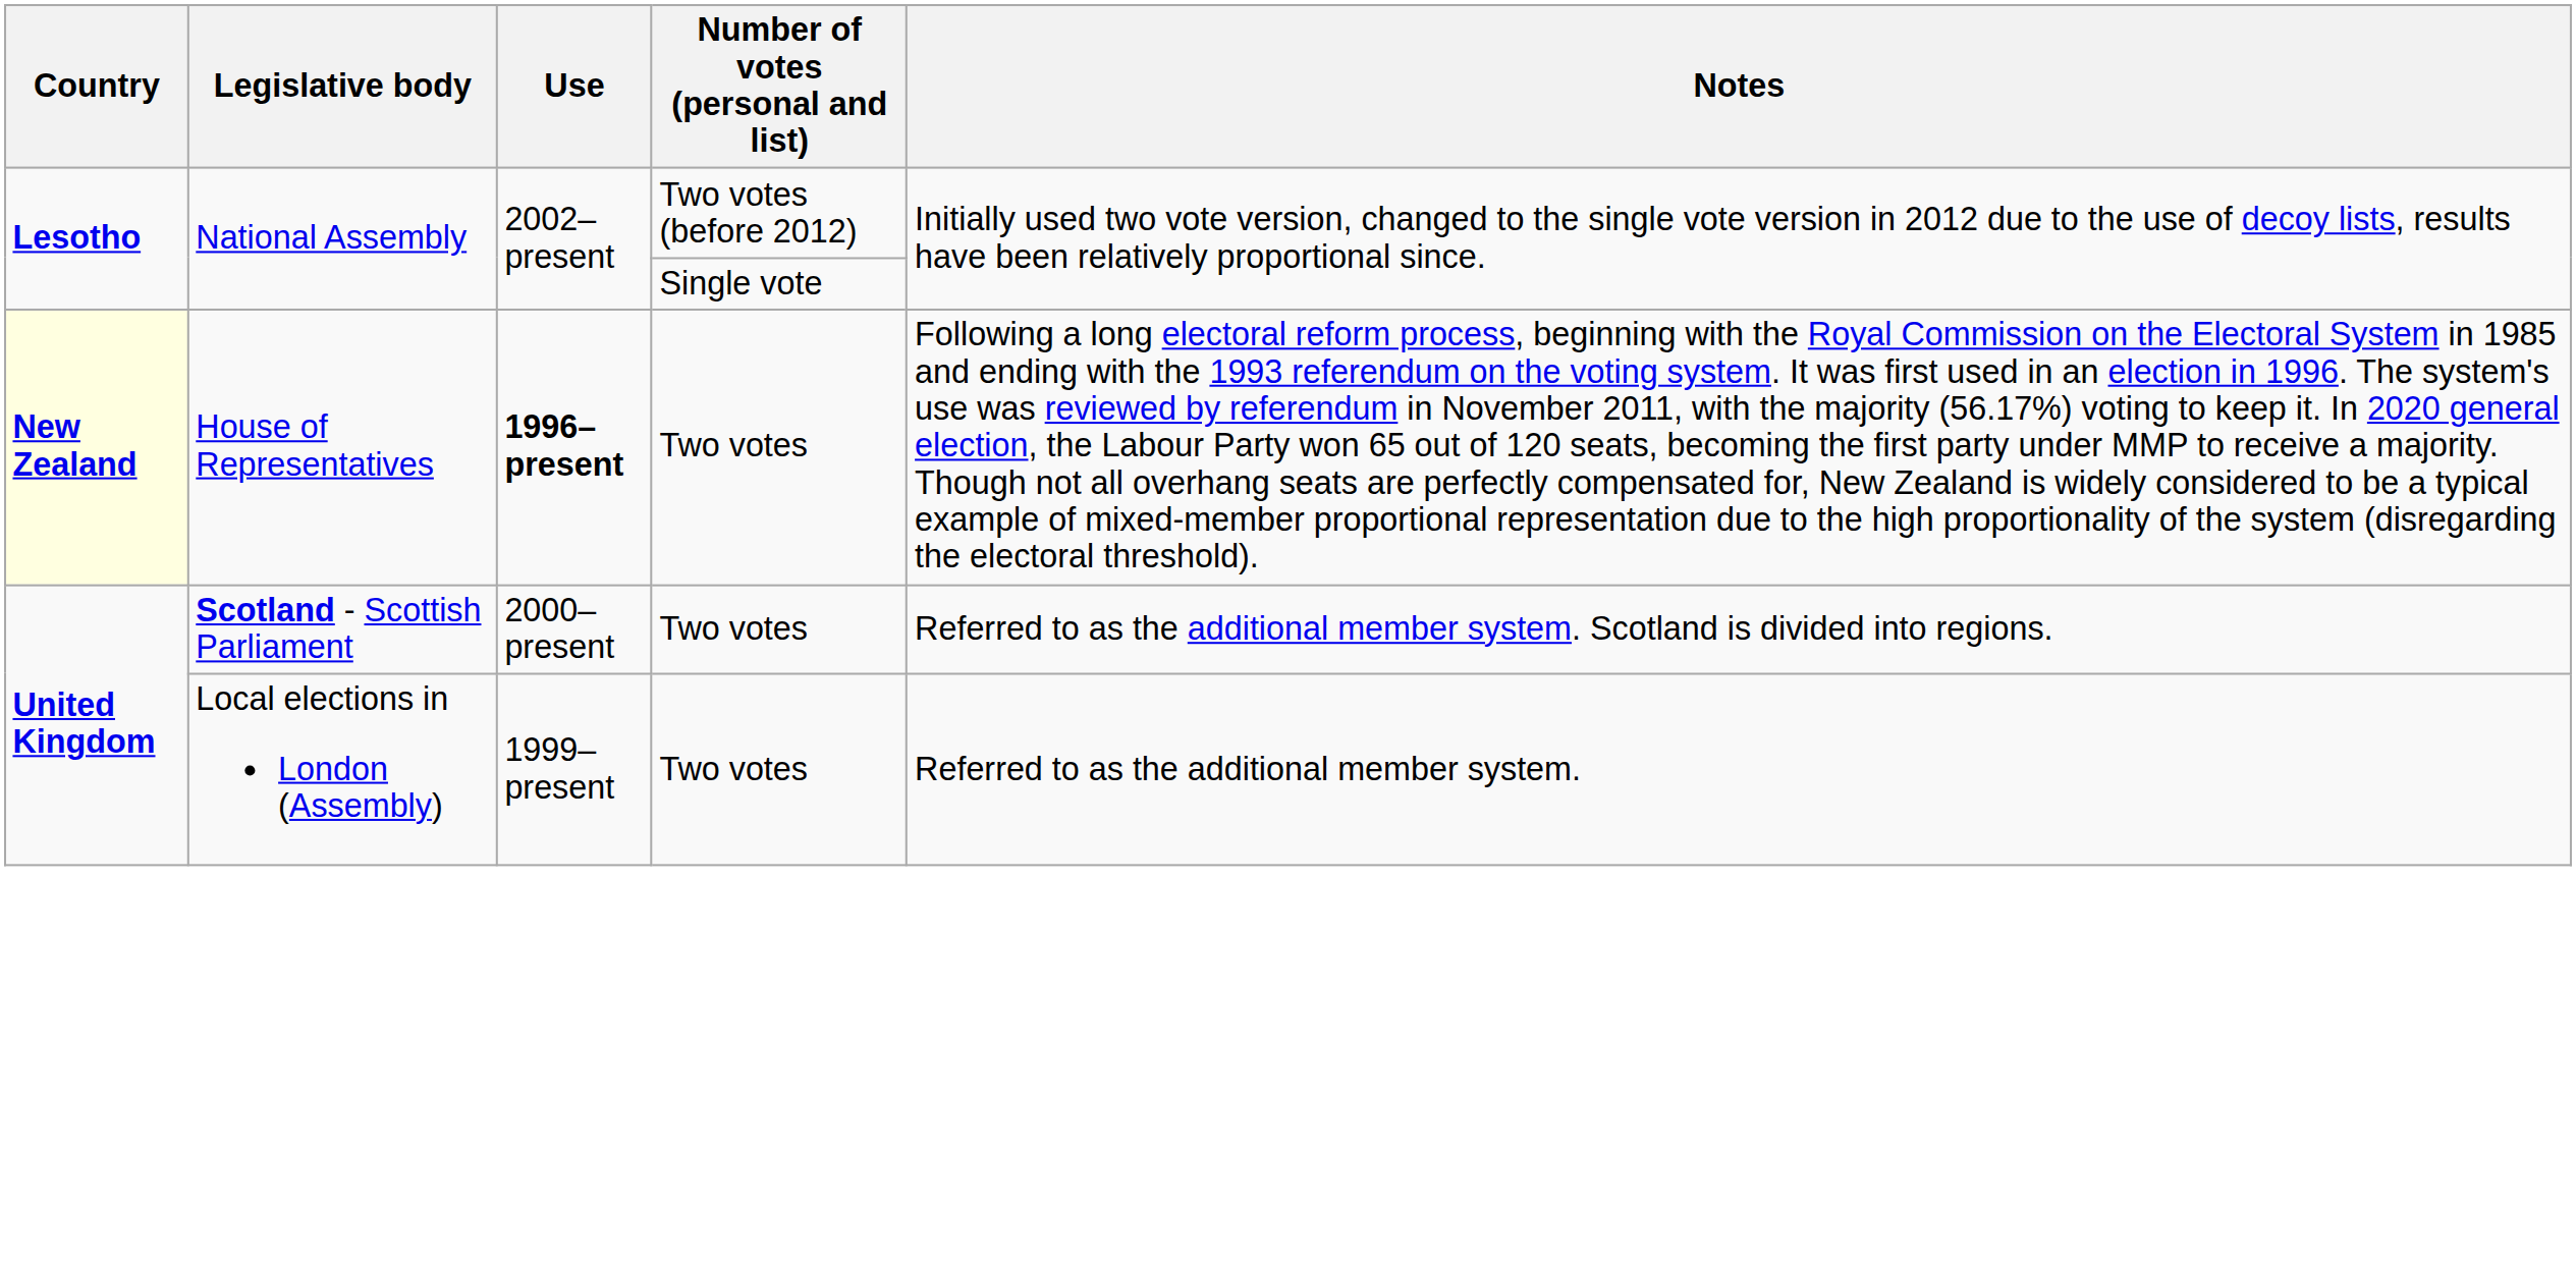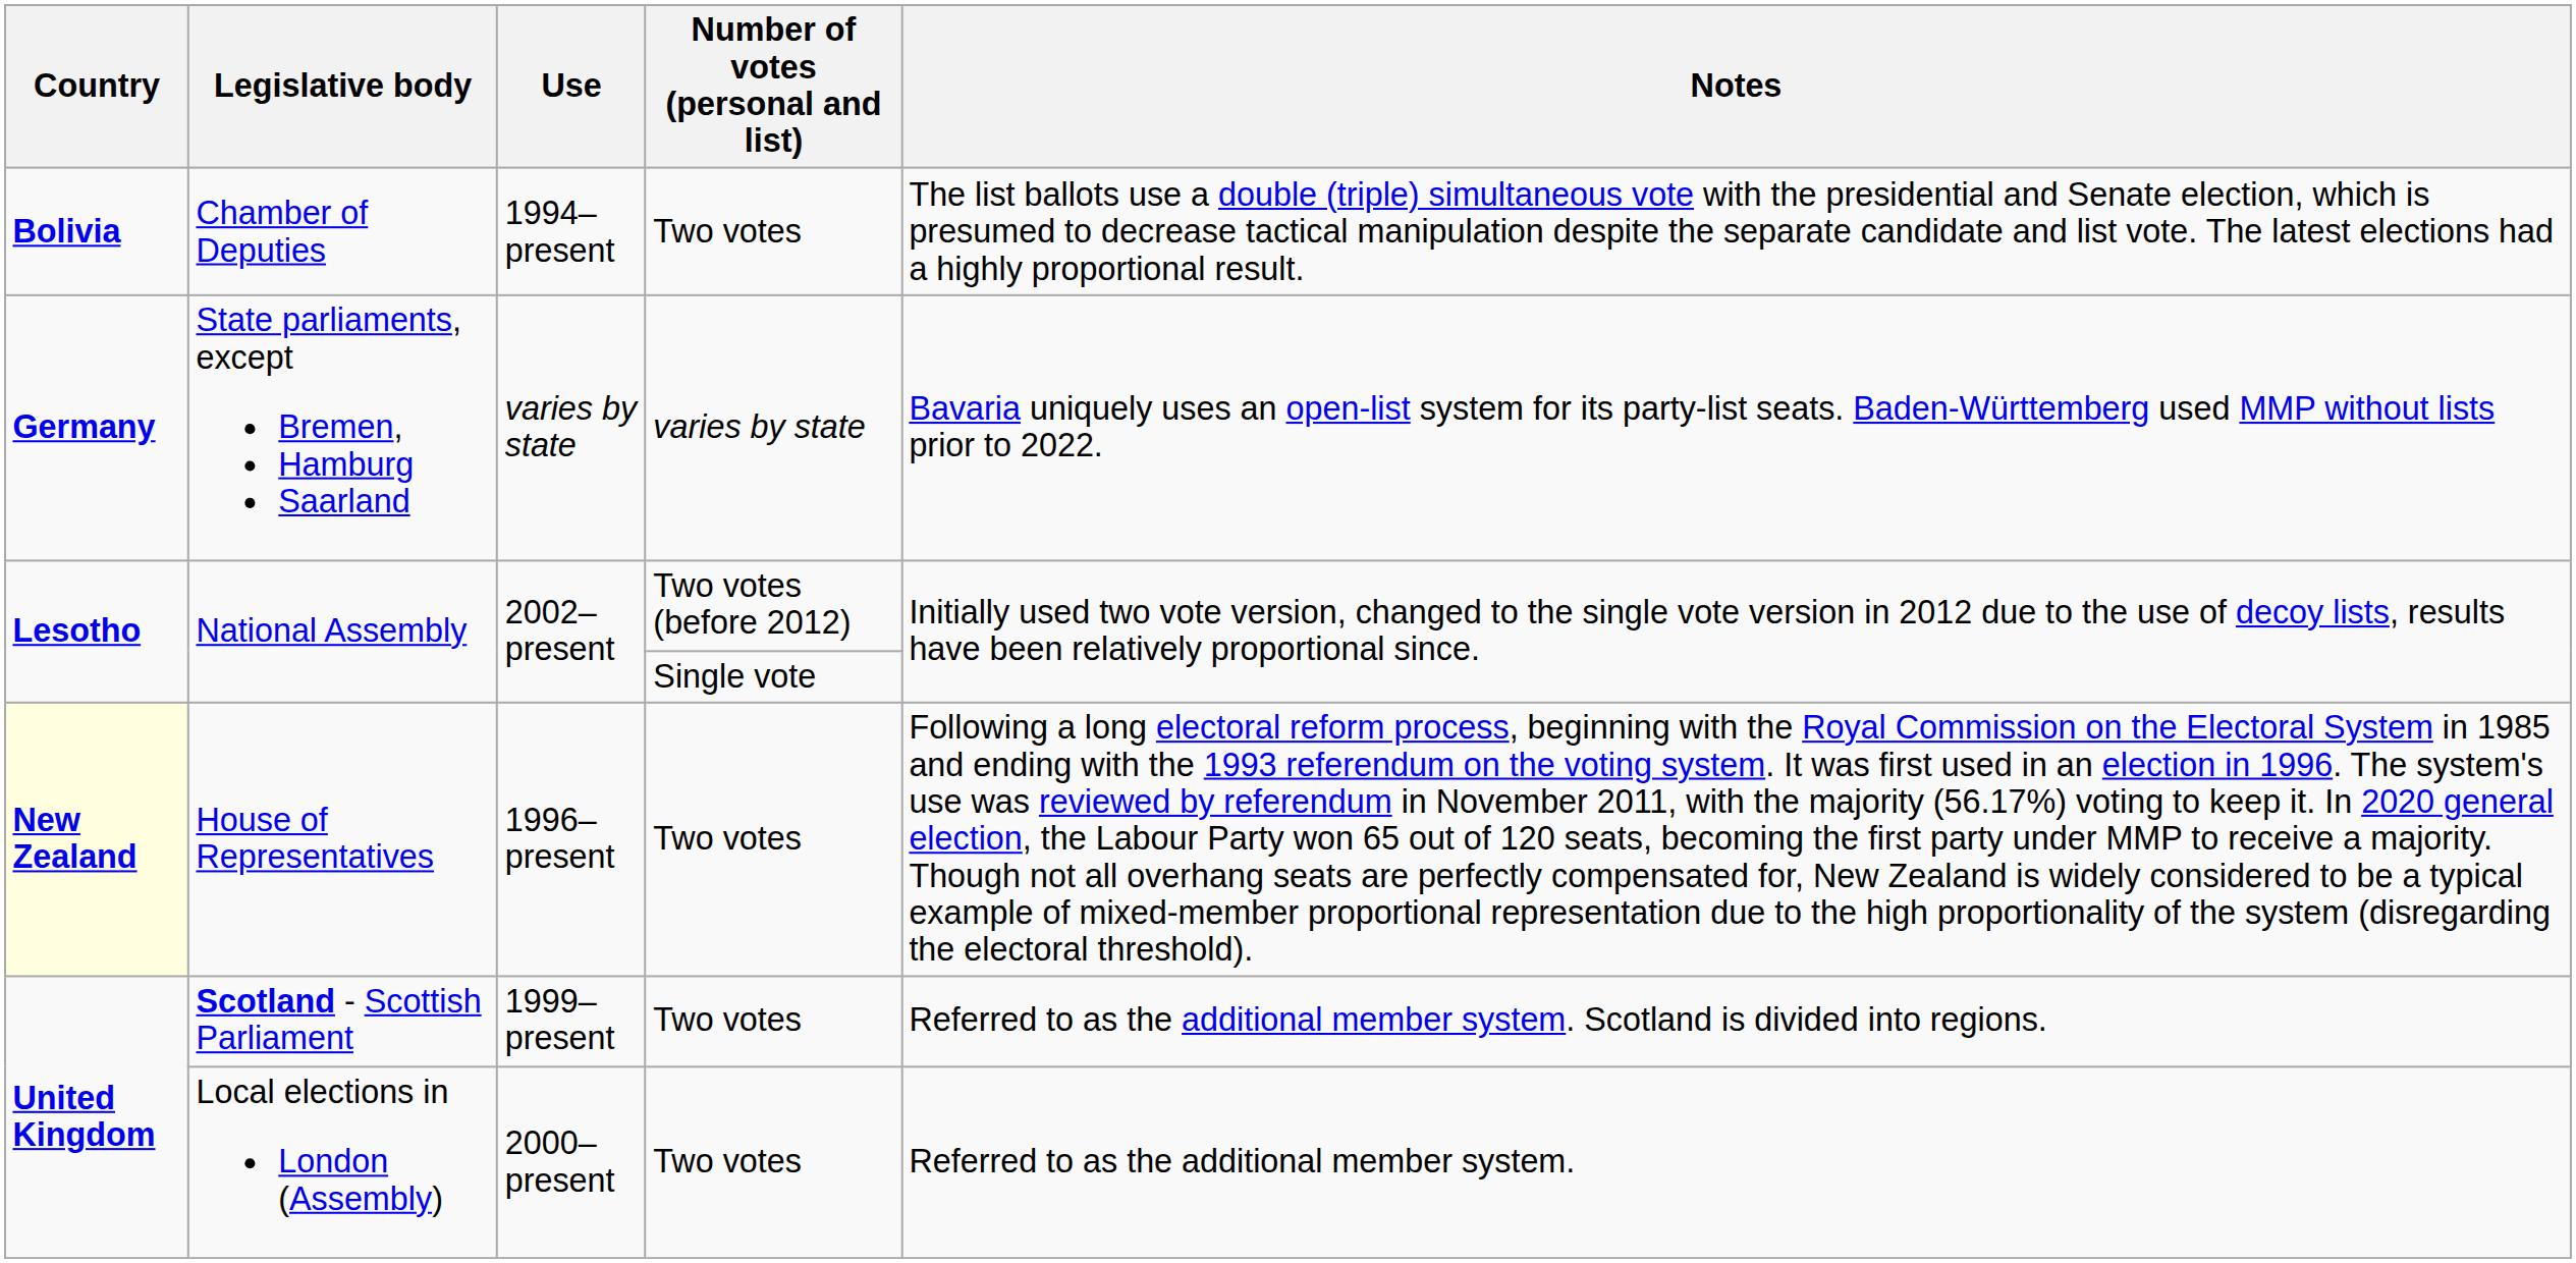+ row: Bolivia | Chamber of Deputies | 1994–present | Two votes | The list ballots use a double (triple) simultaneous vote with the presidential and Senate election, which is presumed to decrease tactical manipulation despite the separate candidate and list vote. The latest elections had a highly proportional result.
+ row: Germany | State parliaments, except Bremen, Hamburg Saarland | varies by state | varies by state | Bavaria uniquely uses an open-list system for its party-list seats. Baden-Württemberg used MMP without lists prior to 2022.
House of Representatives | Use: bold -> normal
Scotland - Scottish Parliament | Use: 2000–present -> 1999–present
Local elections in London (Assembly) | Use: 1999–present -> 2000–present
